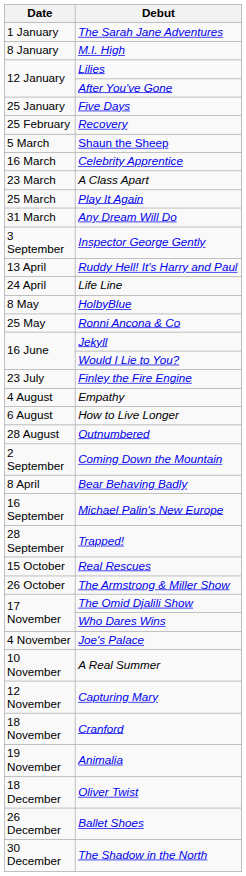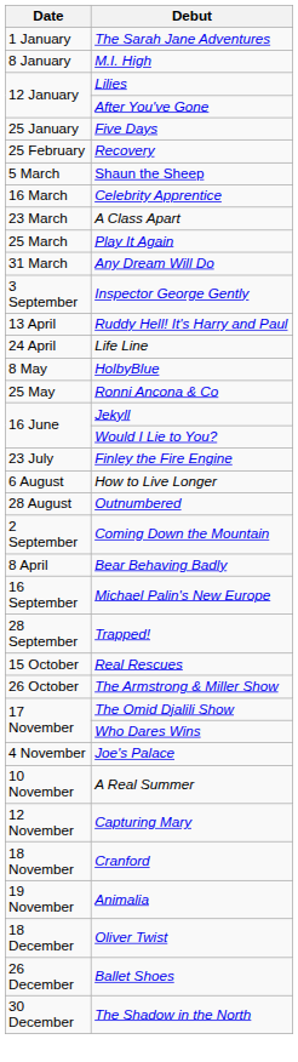- row: 4 August | Empathy
